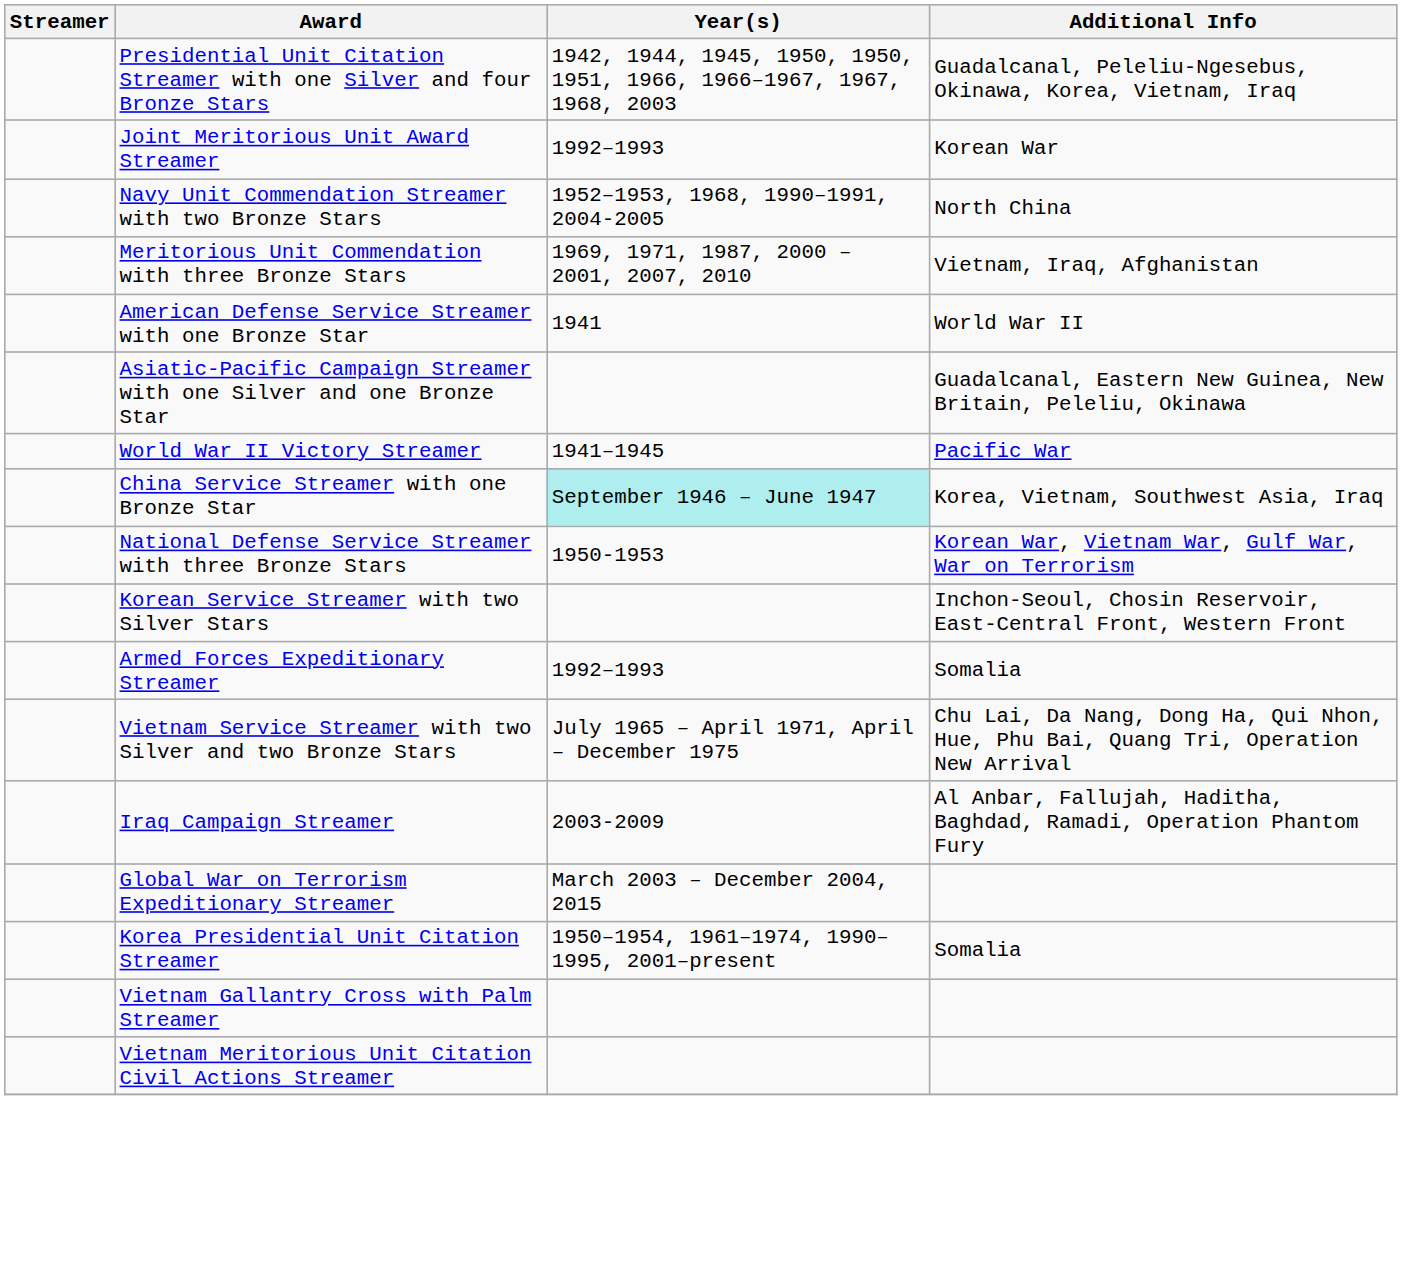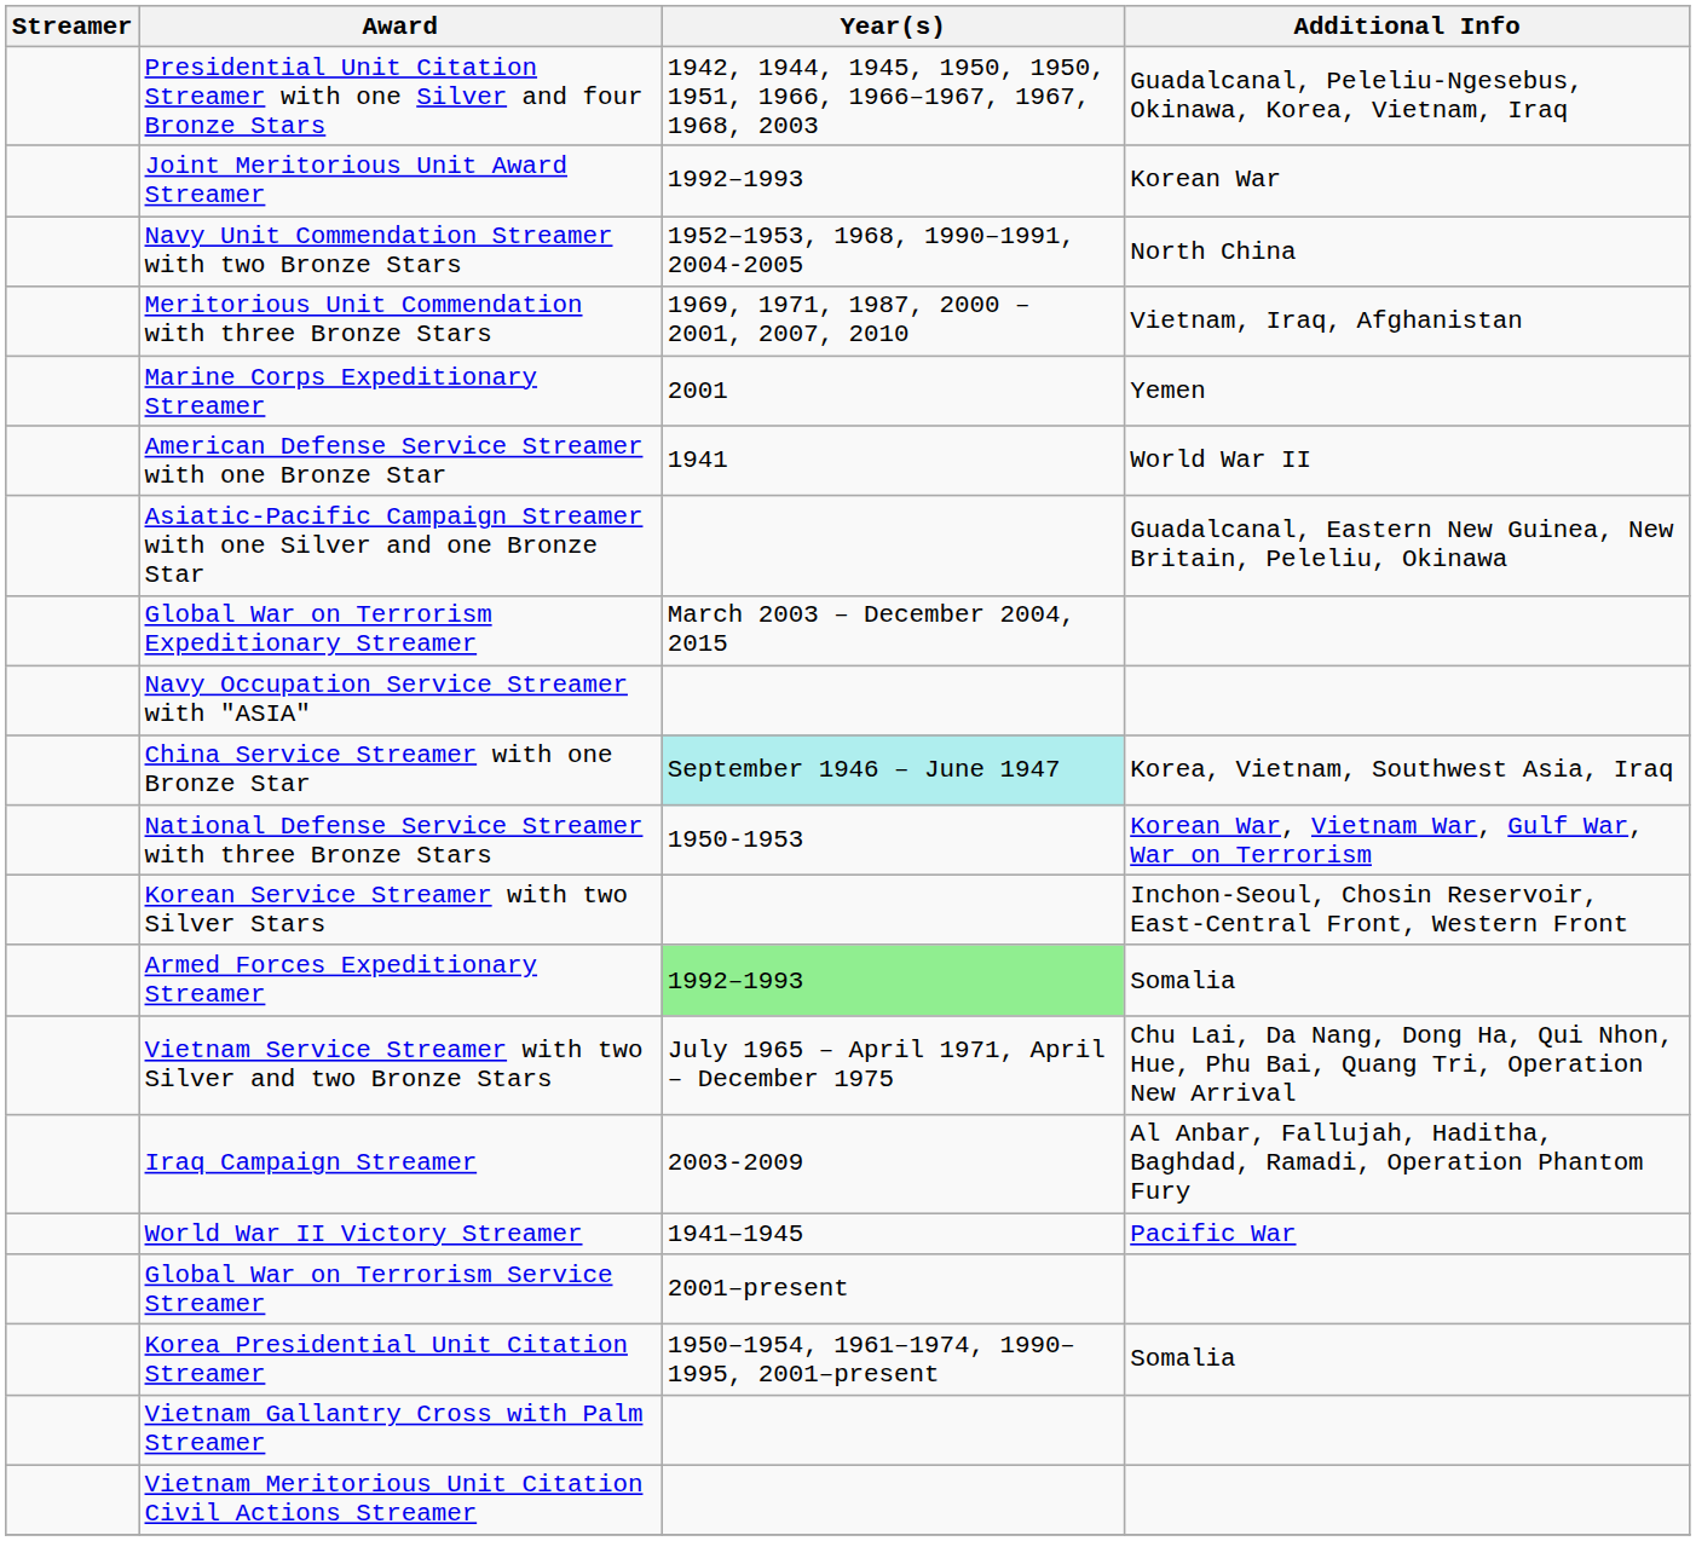+ row: Marine Corps Expeditionary Streamer | 2001 | Yemen
rows swapped: World War II Victory Streamer <-> Global War on Terrorism Expeditionary Streamer
+ row: Navy Occupation Service Streamer with "ASIA"
Armed Forces Expeditionary Streamer | Year(s): no background -> lightgreen background
+ row: Global War on Terrorism Service Streamer | 2001–present
